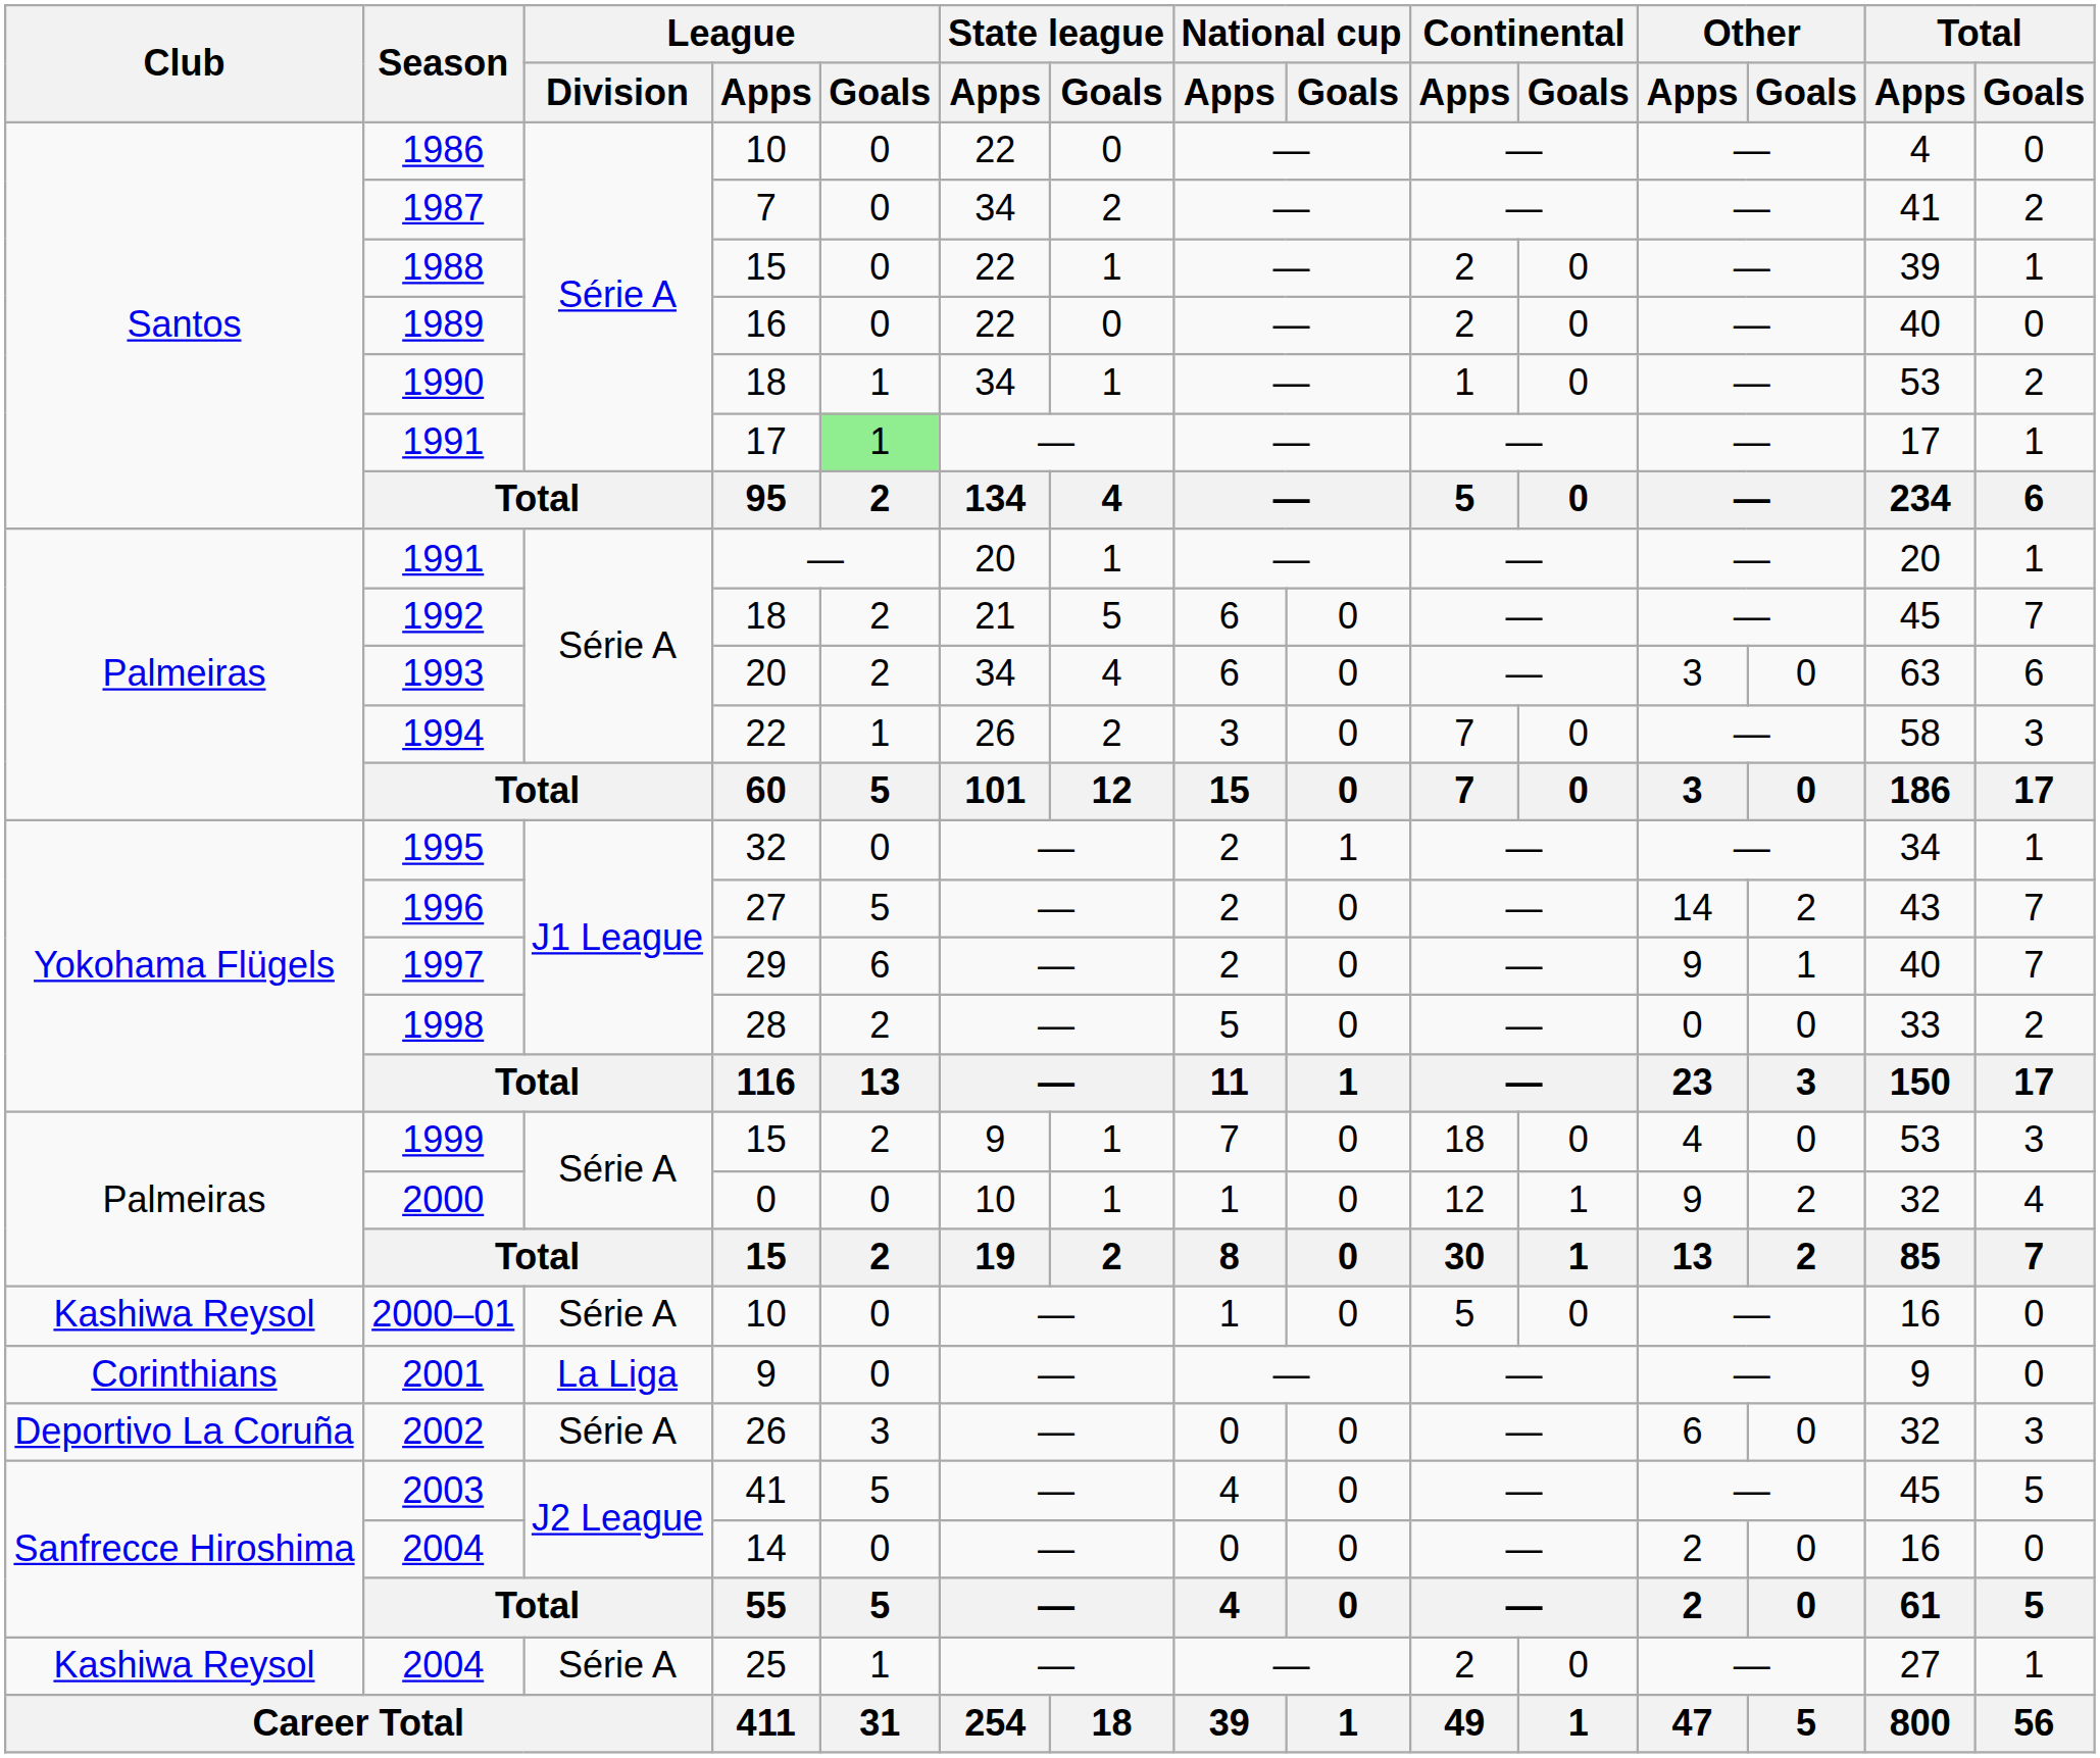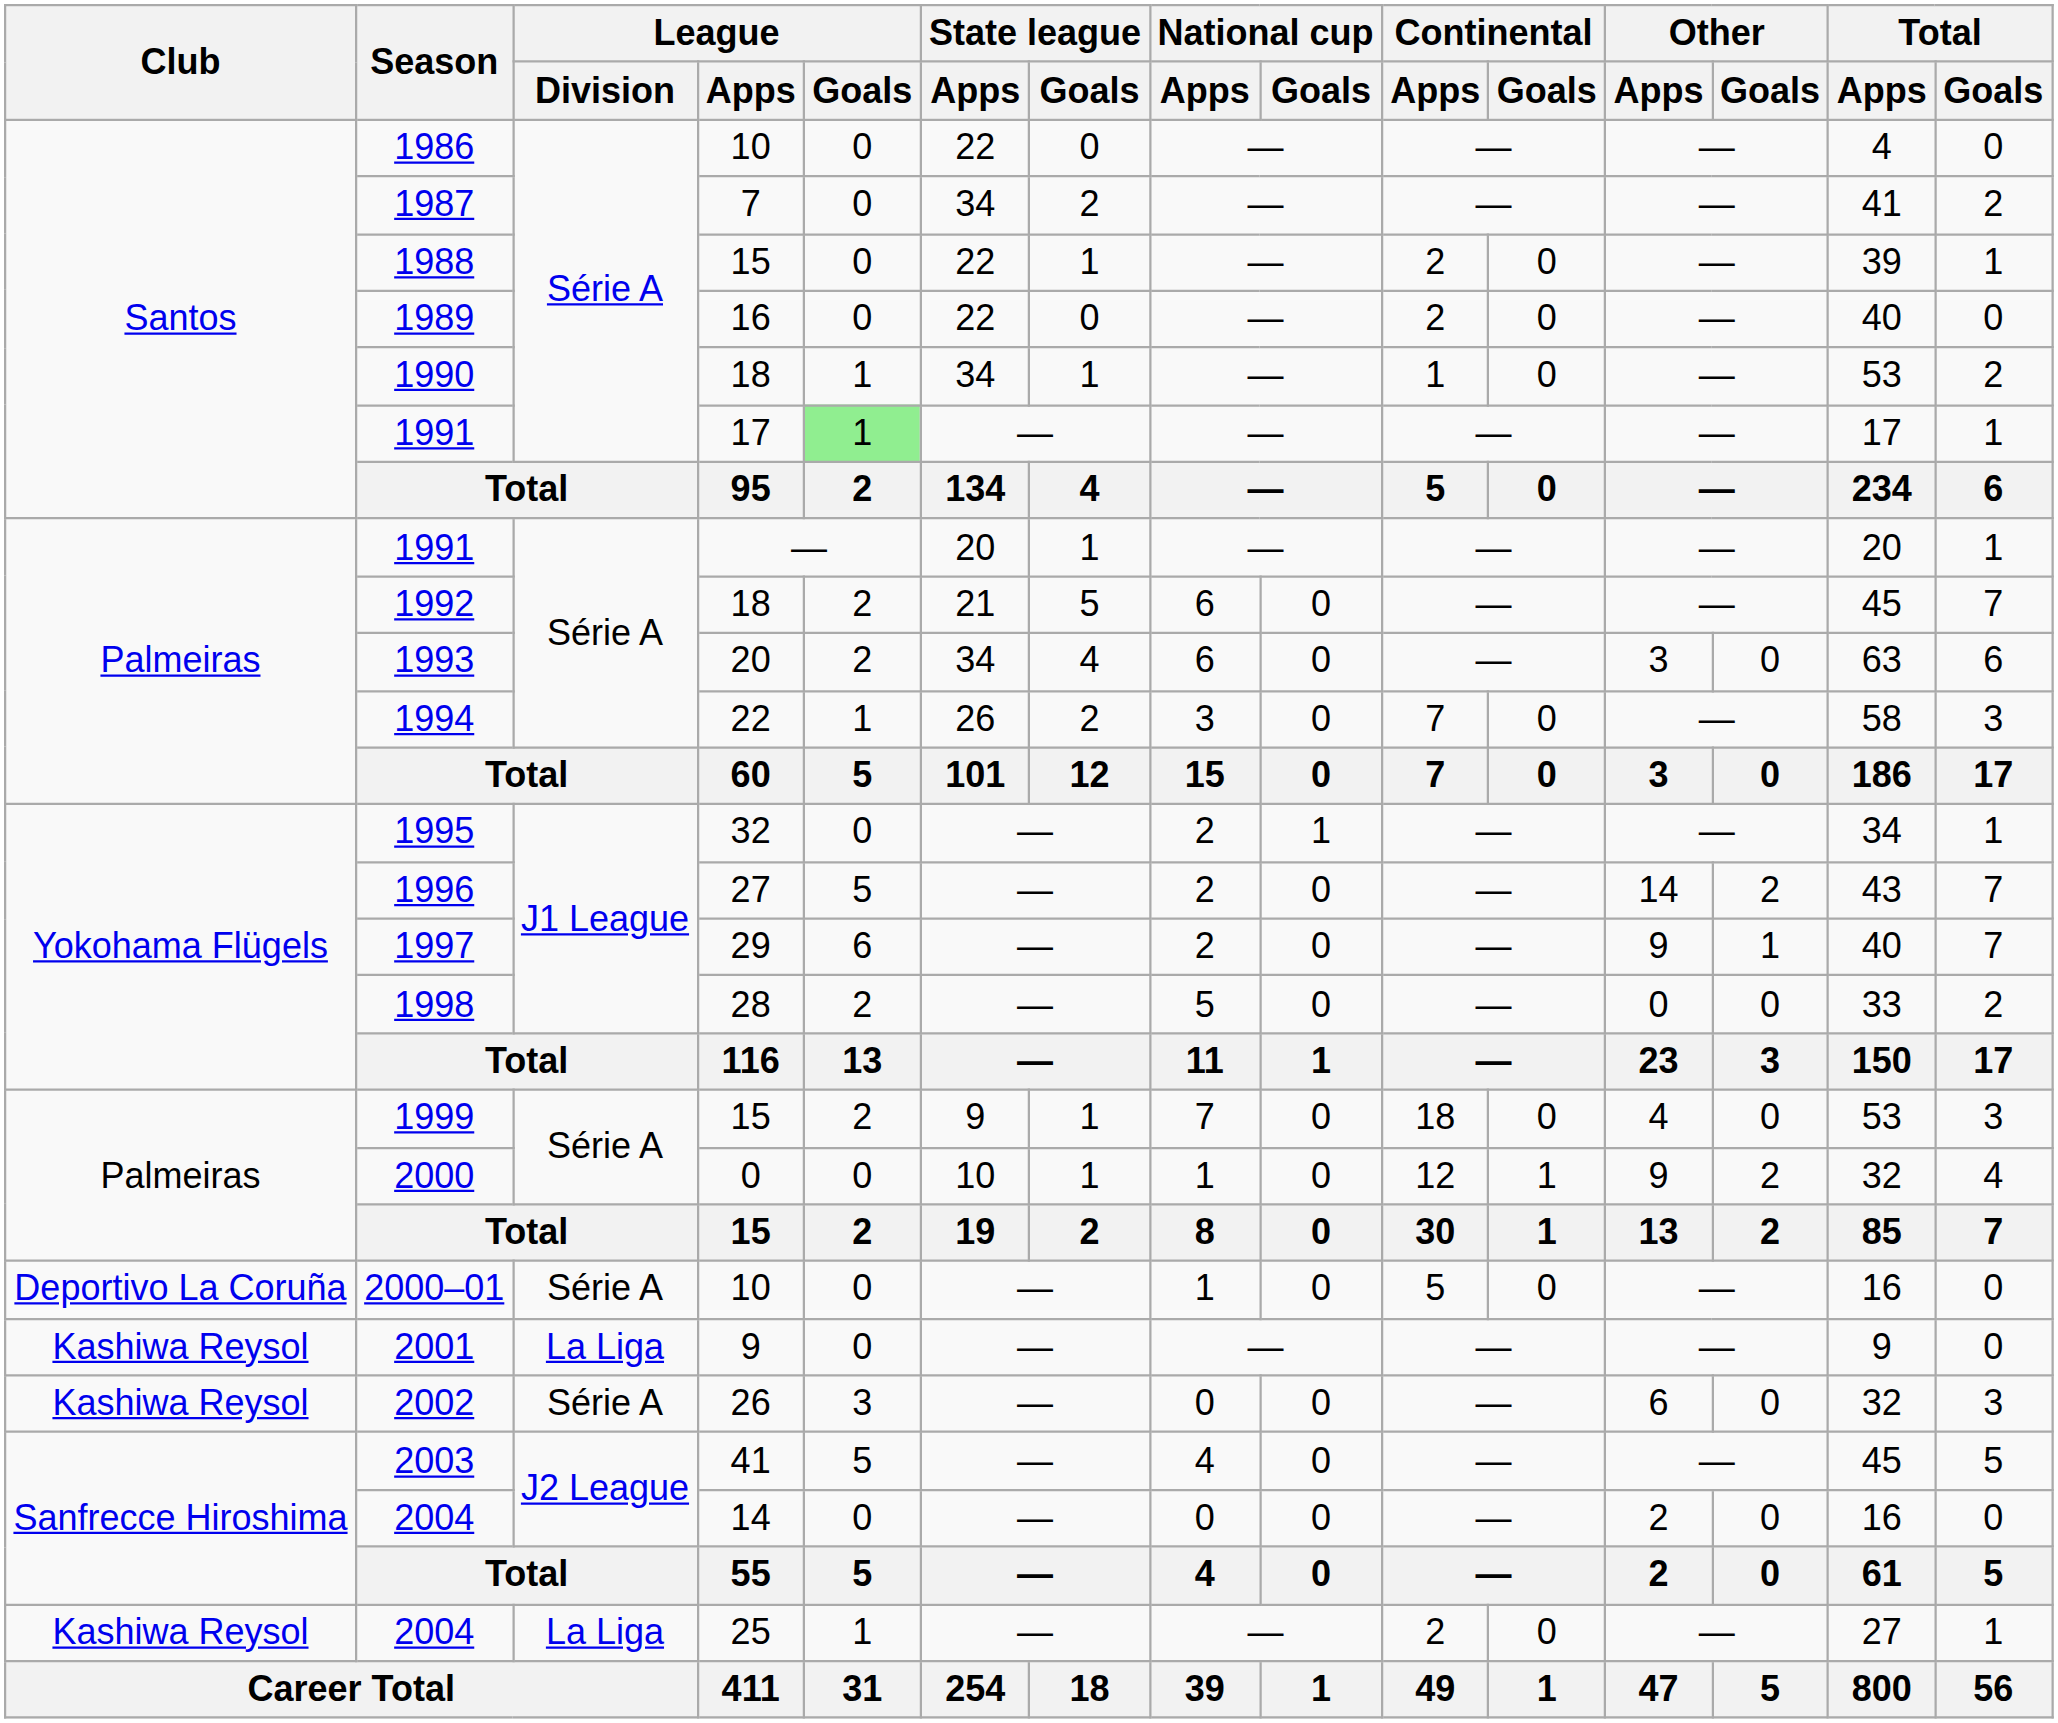2000–01 | Club: Kashiwa Reysol -> Deportivo La Coruña
2001 | Club: Corinthians -> Kashiwa Reysol
2002 | Club: Deportivo La Coruña -> Kashiwa Reysol
2004 / 25 | League / Division: Série A -> La Liga
